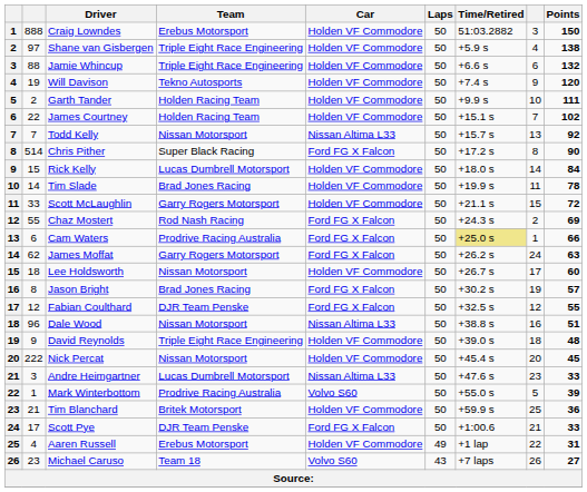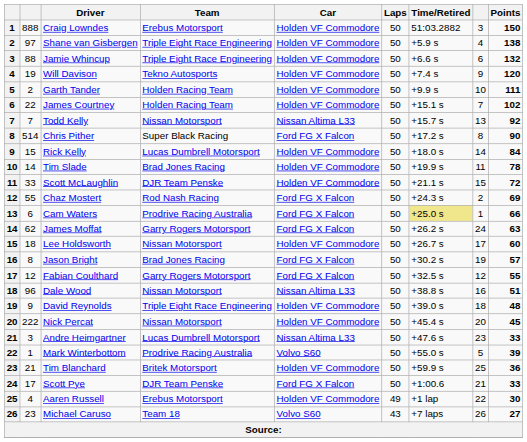Scott McLaughlin | Team: Garry Rogers Motorsport -> DJR Team Penske
Fabian Coulthard | Team: DJR Team Penske -> Garry Rogers Motorsport
Aaren Russell | Points: 31 -> 30
